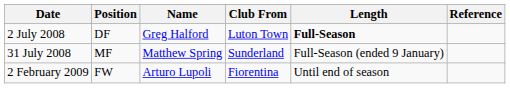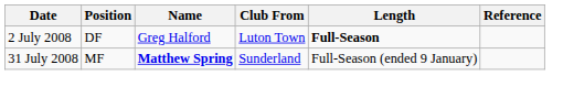31 July 2008 | Name: normal -> bold
- row: 2 February 2009 | FW | Arturo Lupoli | Fiorentina | Until end of season
